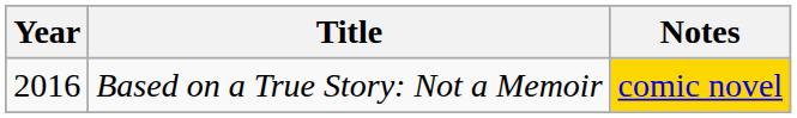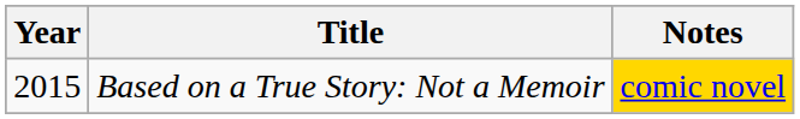Based on a True Story: Not a Memoir | Year: 2016 -> 2015
